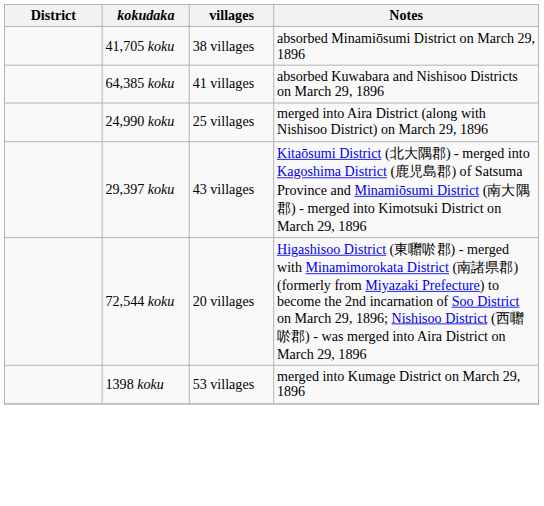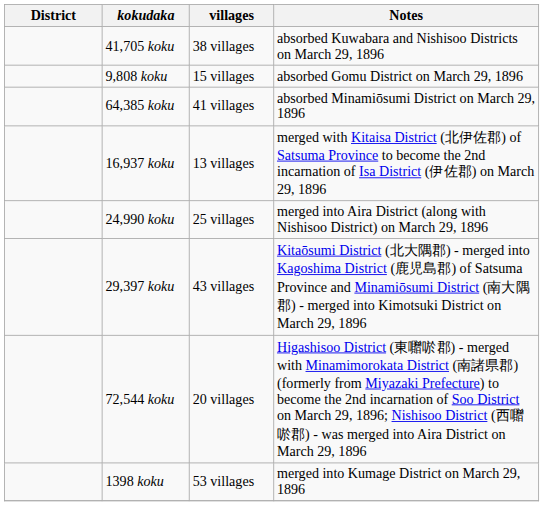41,705 koku | Notes: absorbed Minamiōsumi District on March 29, 1896 -> absorbed Kuwabara and Nishisoo Districts on March 29, 1896
+ row: 9,808 koku | 15 villages | absorbed Gomu District on March 29, 1896
64,385 koku | Notes: absorbed Kuwabara and Nishisoo Districts on March 29, 1896 -> absorbed Minamiōsumi District on March 29, 1896
+ row: 16,937 koku | 13 villages | merged with Kitaisa District (北伊佐郡) of Satsuma Province to become the 2nd incarnation of Isa District (伊佐郡) on March 29, 1896
